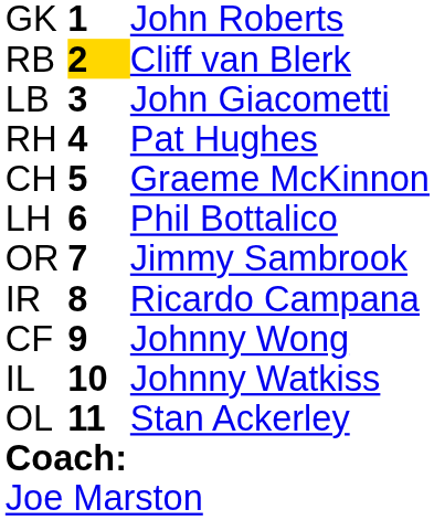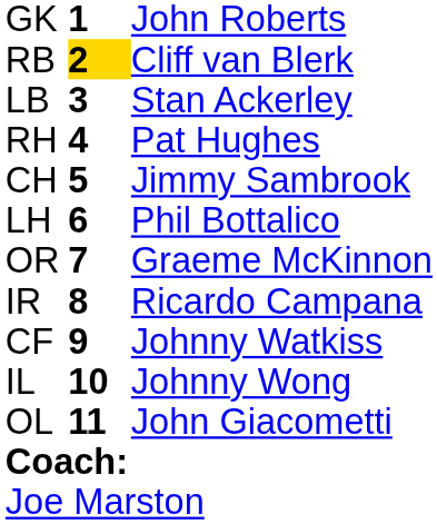LB | column 3: John Giacometti -> Stan Ackerley
CH | column 3: Graeme McKinnon -> Jimmy Sambrook
OR | column 3: Jimmy Sambrook -> Graeme McKinnon
CF | column 3: Johnny Wong -> Johnny Watkiss
IL | column 3: Johnny Watkiss -> Johnny Wong
OL | column 3: Stan Ackerley -> John Giacometti
